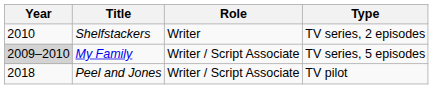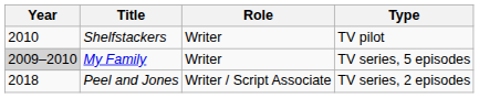Shelfstackers | Type: TV series, 2 episodes -> TV pilot
My Family | Role: Writer / Script Associate -> Writer
Peel and Jones | Type: TV pilot -> TV series, 2 episodes
